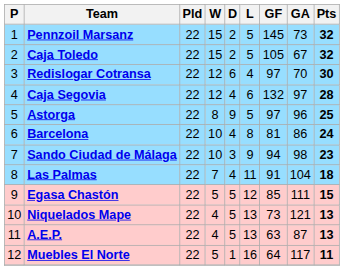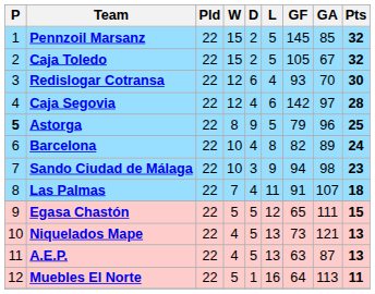Pennzoil Marsanz | GA: 73 -> 85
Redislogar Cotransa | GF: 97 -> 93
Caja Segovia | GF: 132 -> 142
Astorga | P: normal -> bold
Astorga | GF: 97 -> 79
Barcelona | GF: 81 -> 82
Barcelona | GA: 86 -> 89
Las Palmas | GA: 104 -> 107
Egasa Chastón | GF: 85 -> 65
Muebles El Norte | GA: 117 -> 113
